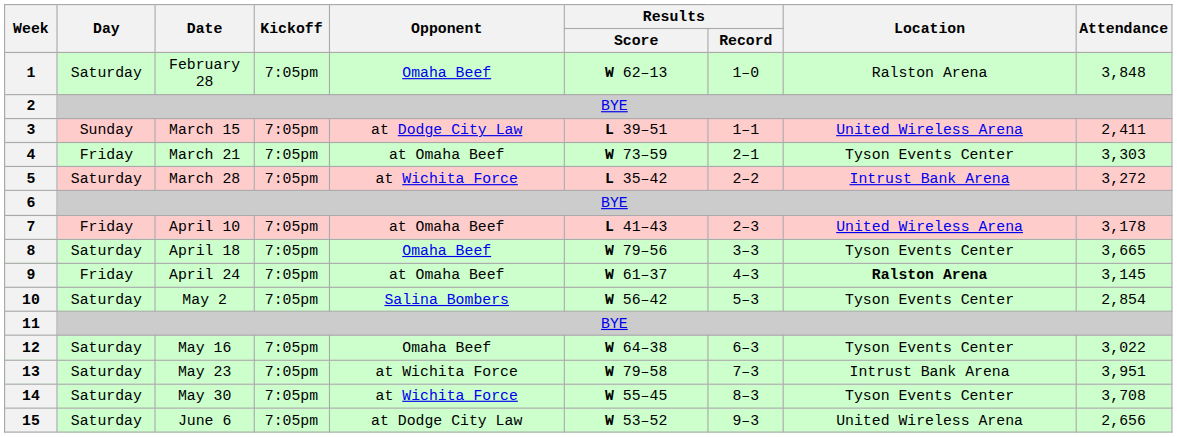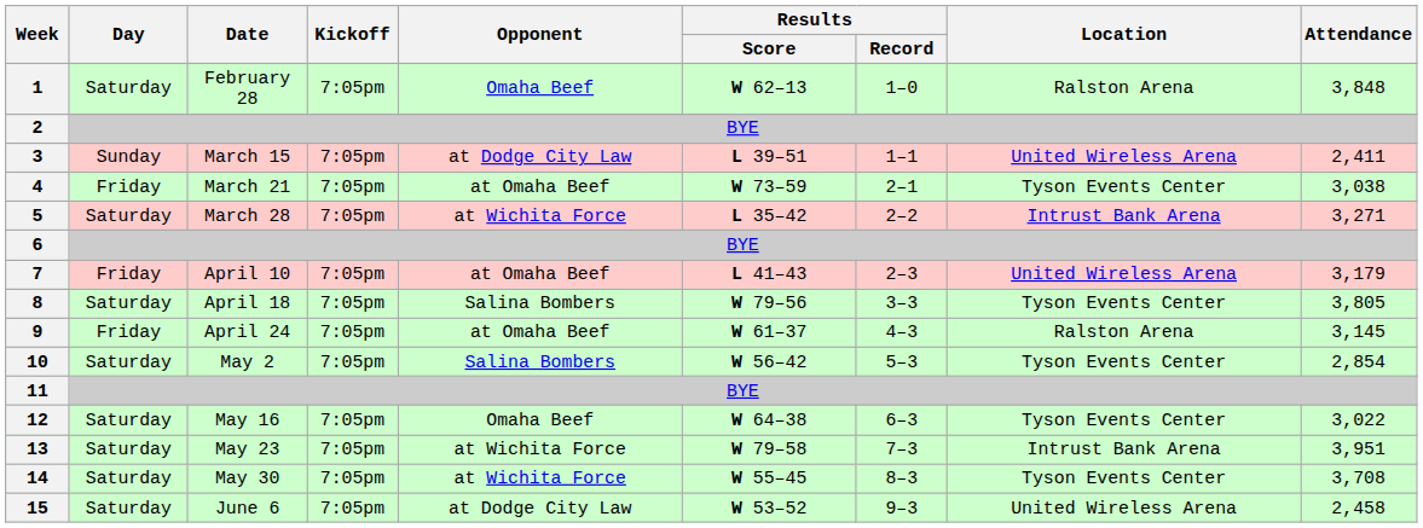4 | Attendance: 3,303 -> 3,038
5 | Attendance: 3,272 -> 3,271
7 | Attendance: 3,178 -> 3,179
8 | Opponent: Omaha Beef -> Salina Bombers
8 | Attendance: 3,665 -> 3,805
9 | Location: bold -> normal
15 | Attendance: 2,656 -> 2,458
